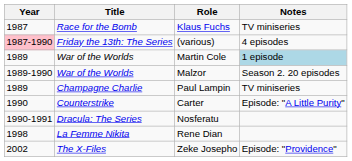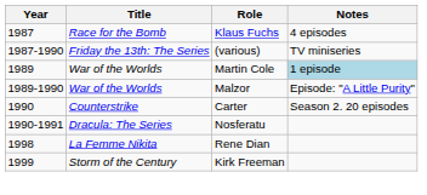Klaus Fuchs | Notes: TV miniseries -> 4 episodes
(various) | Year: pink background -> no background
(various) | Notes: 4 episodes -> TV miniseries
Malzor | Notes: Season 2. 20 episodes -> Episode: "A Little Purity"
- row: 1989 | Champagne Charlie | Paul Lampin | TV miniseries
Carter | Notes: Episode: "A Little Purity" -> Season 2. 20 episodes
+ row: 1999 | Storm of the Century | Kirk Freeman
- row: 2002 | The X-Files | Zeke Josepho | Episode: "Providence"
